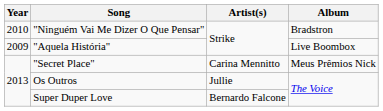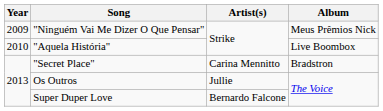"Ninguém Vai Me Dizer O Que Pensar" | Year: 2010 -> 2009
"Ninguém Vai Me Dizer O Que Pensar" | Album: Bradstron -> Meus Prêmios Nick
"Aquela História" | Year: 2009 -> 2010
"Secret Place" | Album: Meus Prêmios Nick -> Bradstron
